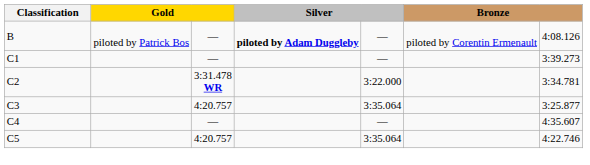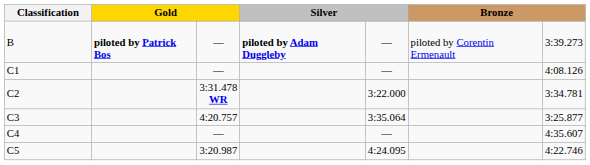B | column 2: normal -> bold
B | column 7: 4:08.126 -> 3:39.273
C1 | column 7: 3:39.273 -> 4:08.126
C5 | column 3: 4:20.757 -> 3:20.987
C5 | column 5: 3:35.064 -> 4:24.095
